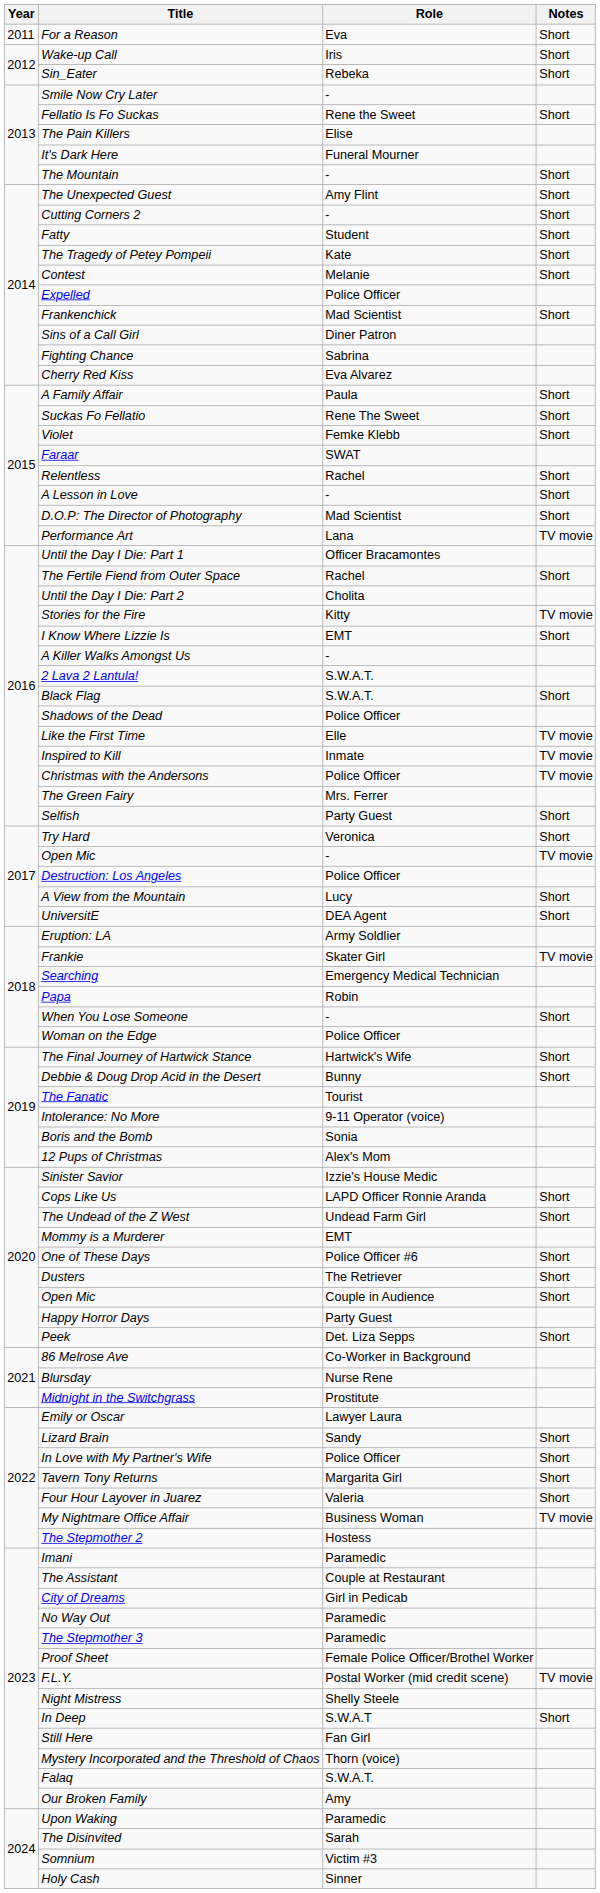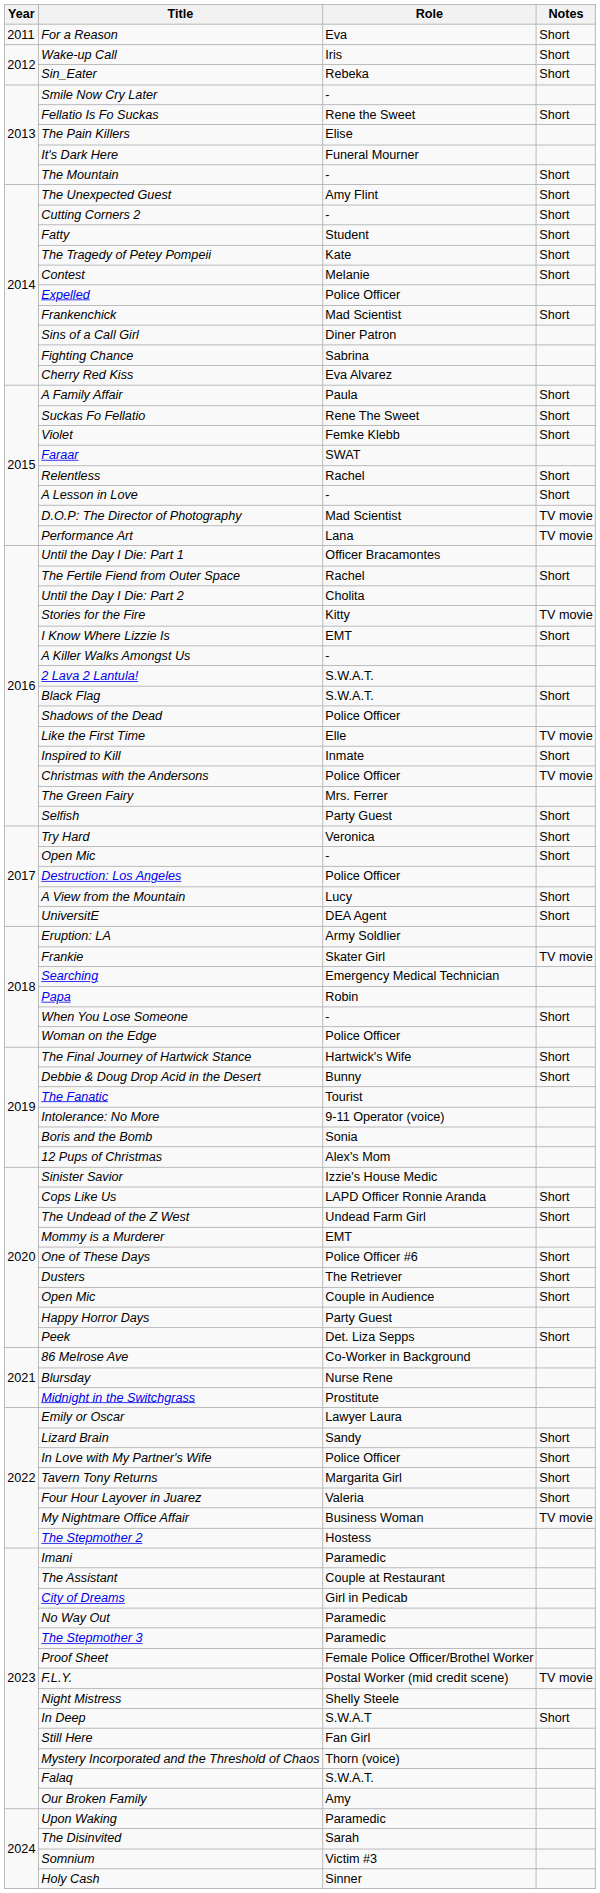D.O.P: The Director of Photography | Notes: Short -> TV movie
Inspired to Kill | Notes: TV movie -> Short
Open Mic / - | Notes: TV movie -> Short
